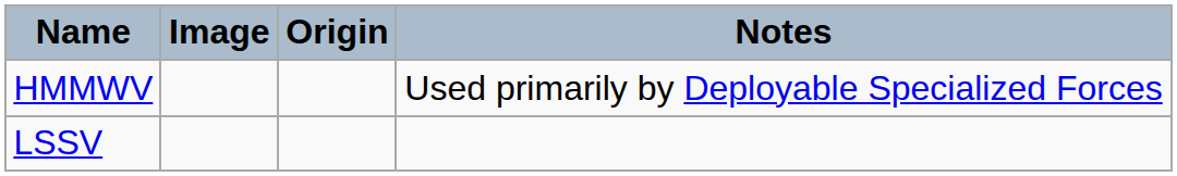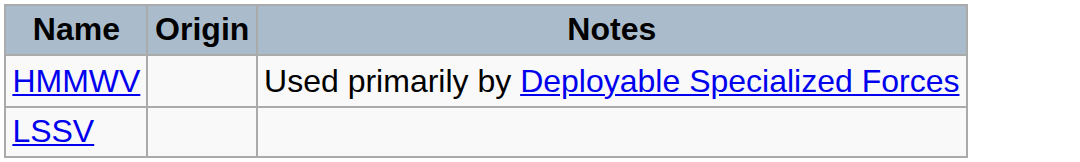- column: Image
